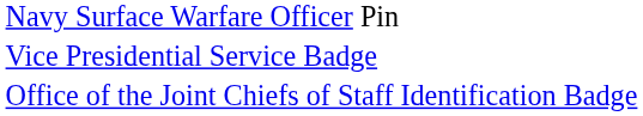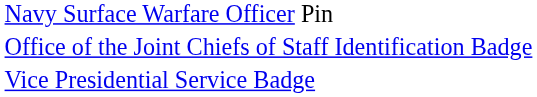rows swapped: Office of the Joint Chiefs of Staff Identification Badge <-> Vice Presidential Service Badge
